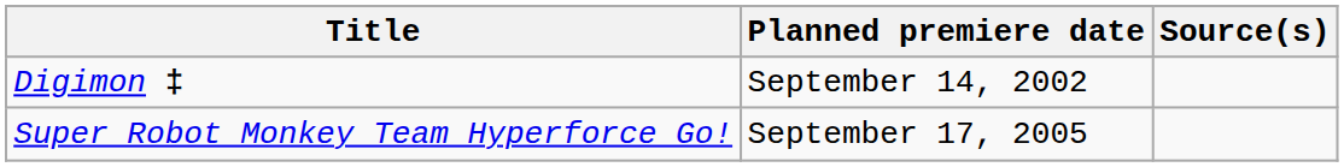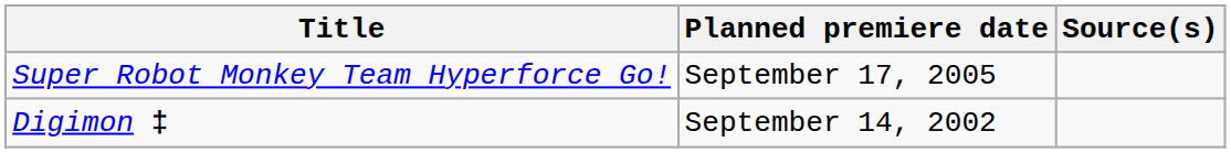rows swapped: Digimon ‡ <-> Super Robot Monkey Team Hyperforce Go!
